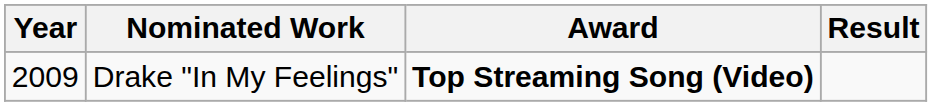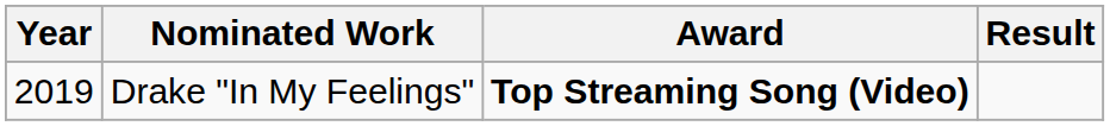Drake "In My Feelings" | Year: 2009 -> 2019
